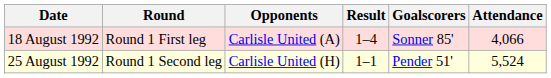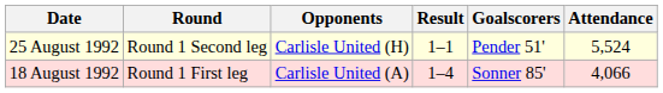rows swapped: 18 August 1992 <-> 25 August 1992
